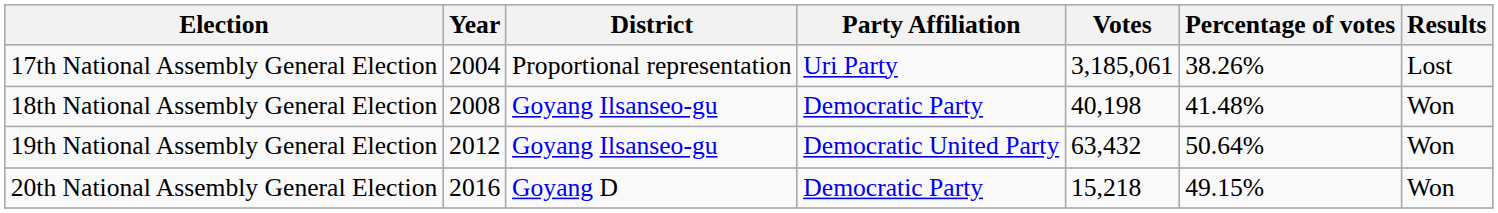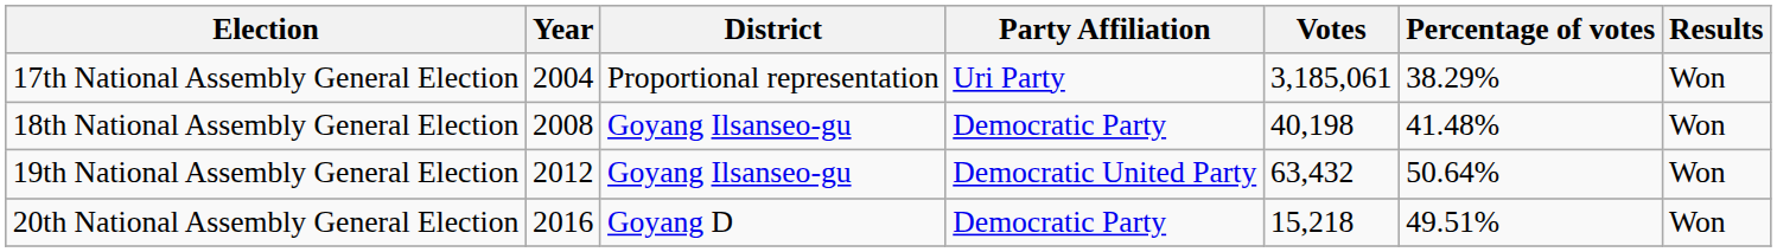17th National Assembly General Election | Percentage of votes: 38.26% -> 38.29%
17th National Assembly General Election | Results: Lost -> Won
20th National Assembly General Election | Percentage of votes: 49.15% -> 49.51%
